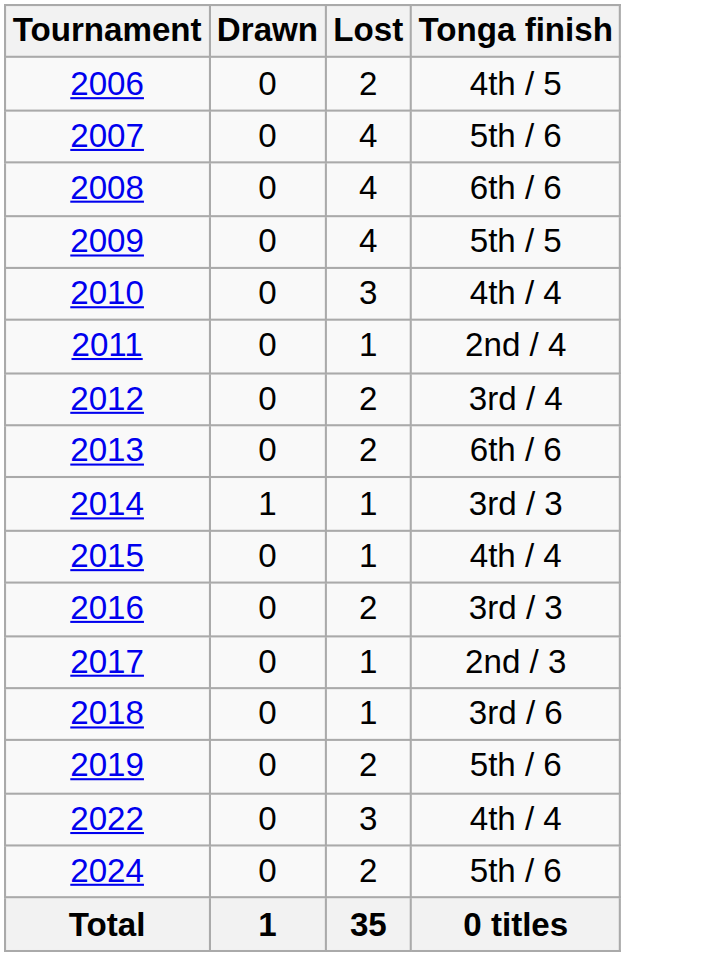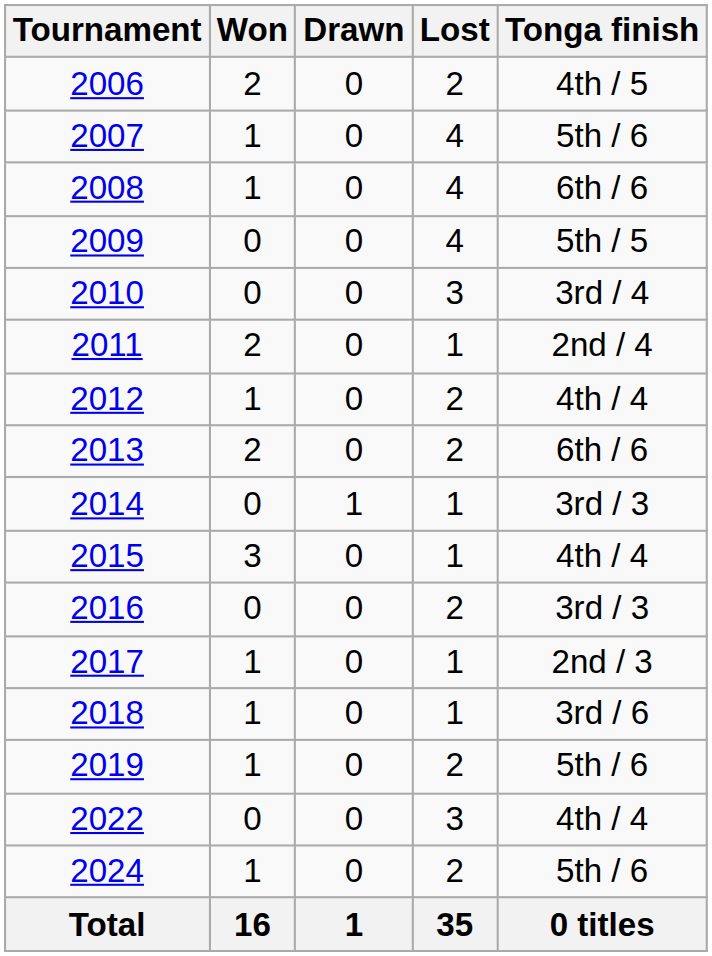+ column: Won | 2 | 1 | 1 | 0 | 0 | 2 | 1 | 2 | 0 | 3 | 0 | 1 | 1 | 1 | 0 | 1 | 16
2010 | Tonga finish: 4th / 4 -> 3rd / 4
2012 | Tonga finish: 3rd / 4 -> 4th / 4
